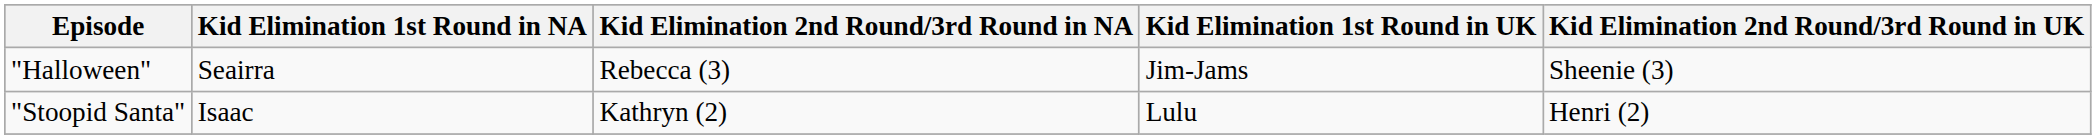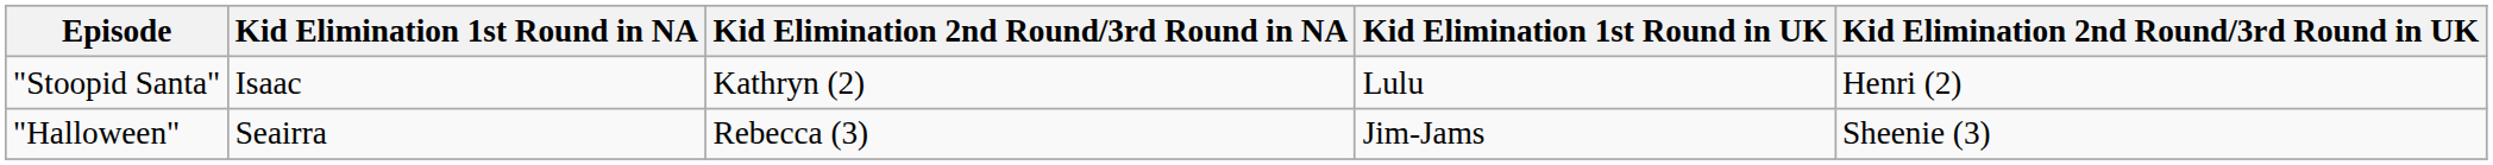rows swapped: "Halloween" <-> "Stoopid Santa"
